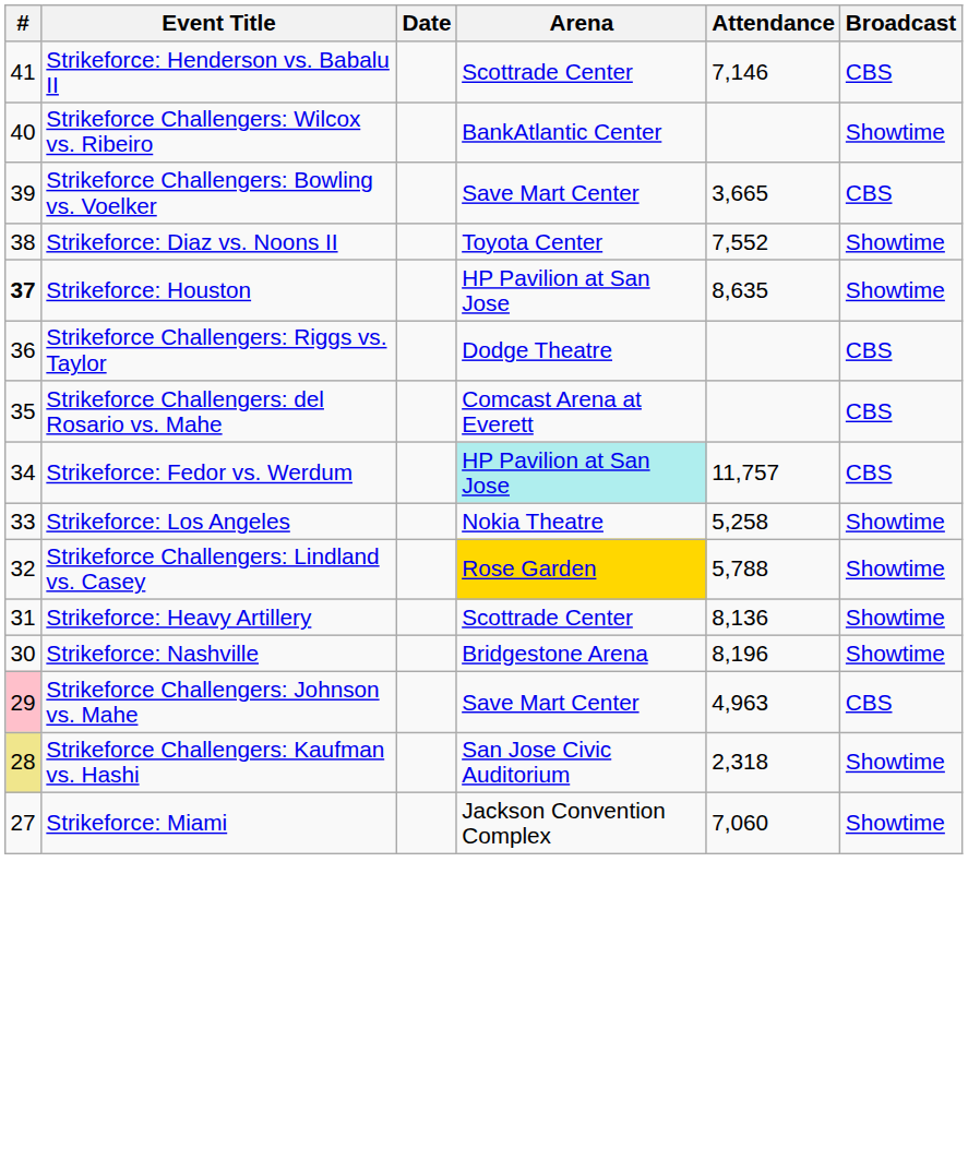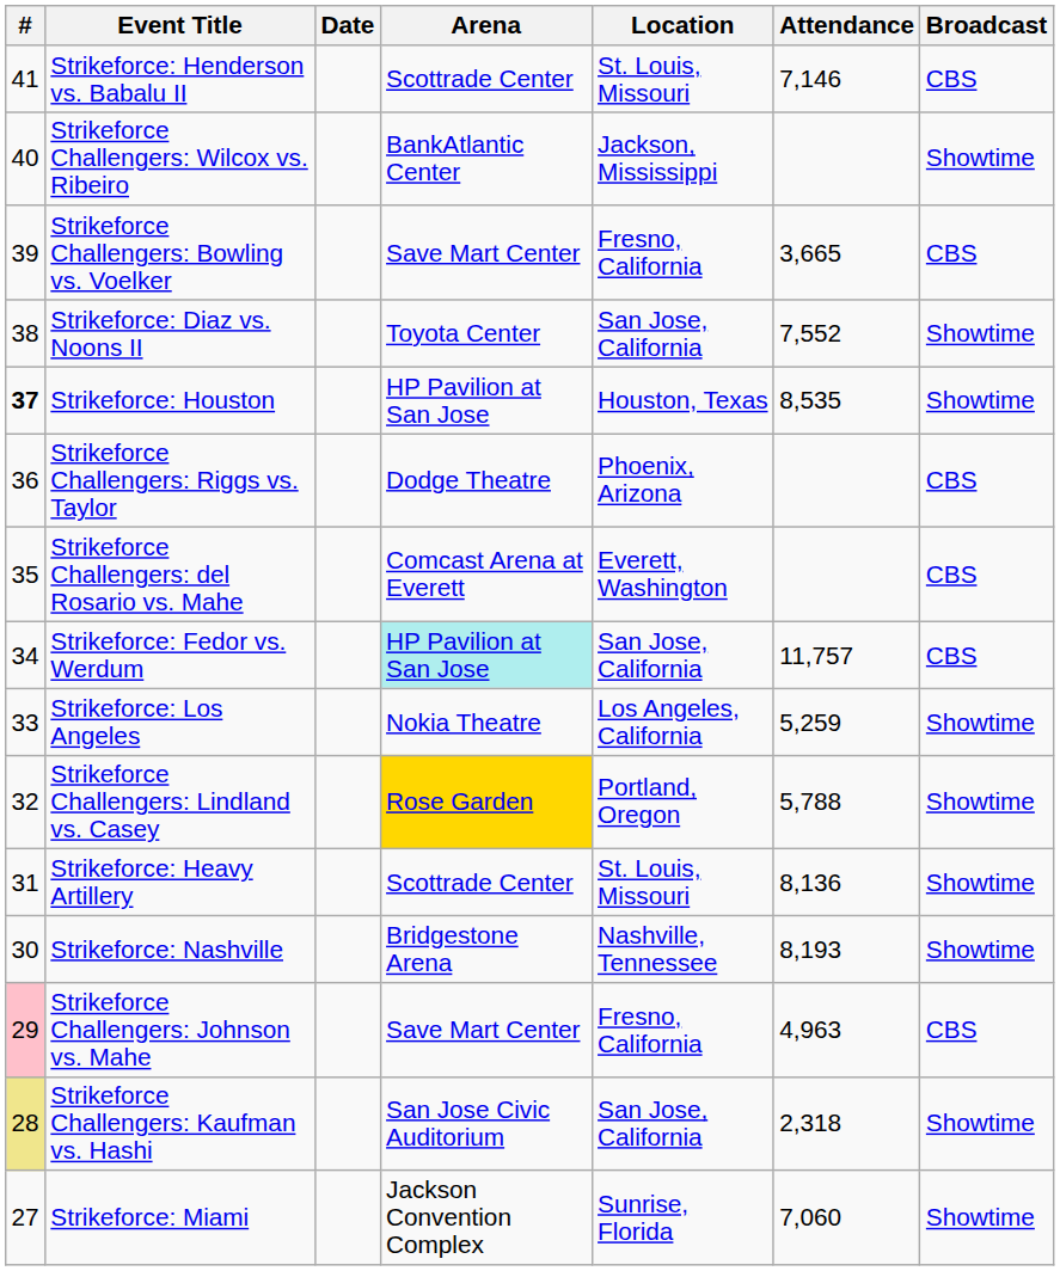+ column: Location | St. Louis, Missouri | Jackson, Mississippi | Fresno, California | San Jose, California | Houston, Texas | Phoenix, Arizona | Everett, Washington | San Jose, California | Los Angeles, California | Portland, Oregon | St. Louis, Missouri | Nashville, Tennessee | Fresno, California | San Jose, California | Sunrise, Florida
Strikeforce: Houston | Attendance: 8,635 -> 8,535
Strikeforce: Los Angeles | Attendance: 5,258 -> 5,259
Strikeforce: Nashville | Attendance: 8,196 -> 8,193
